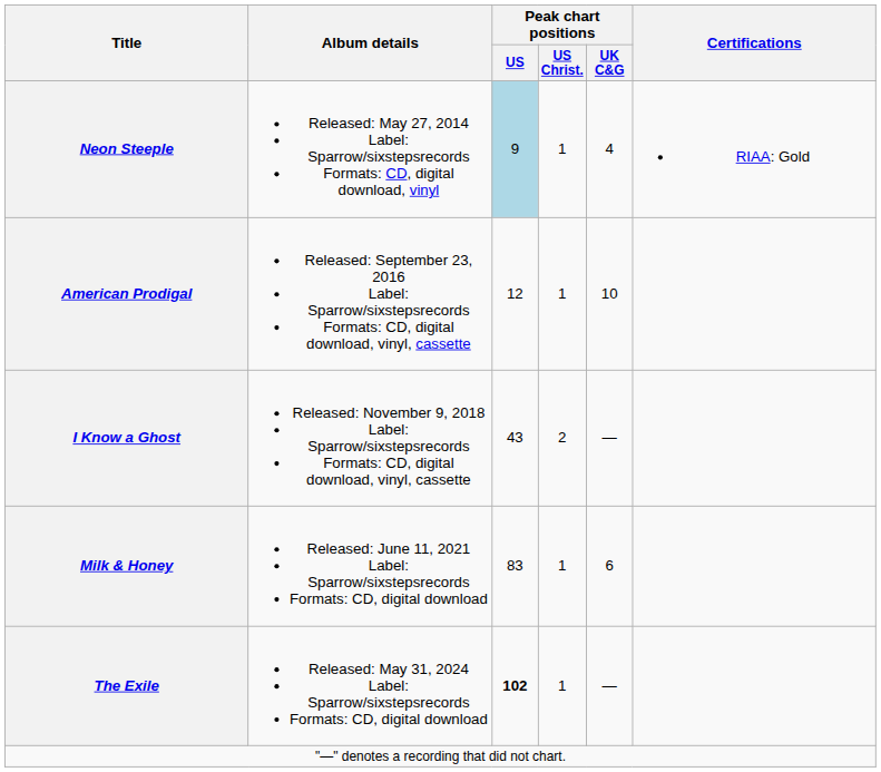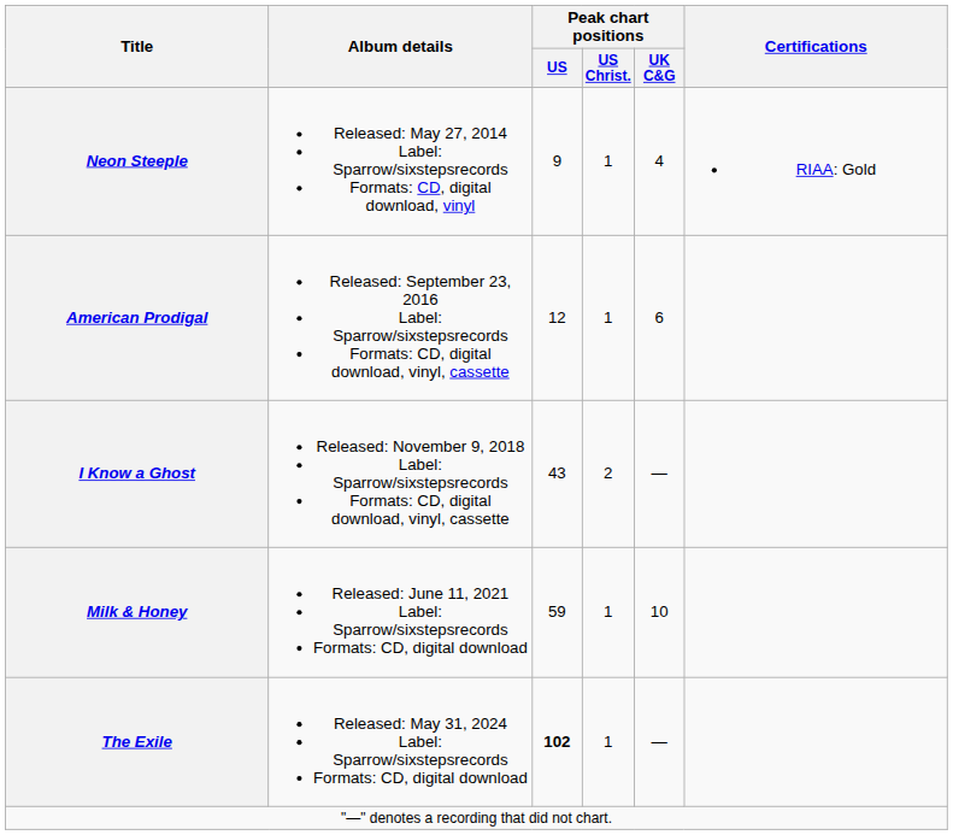Neon Steeple | Peak chart positions / US: lightblue background -> no background
American Prodigal | Peak chart positions / UK C&G: 10 -> 6
Milk & Honey | Peak chart positions / US: 83 -> 59
Milk & Honey | Peak chart positions / UK C&G: 6 -> 10
